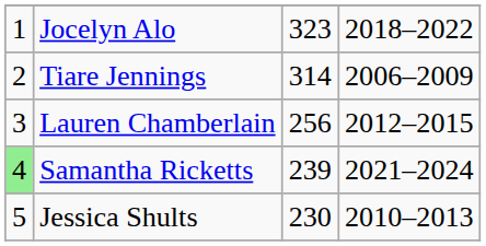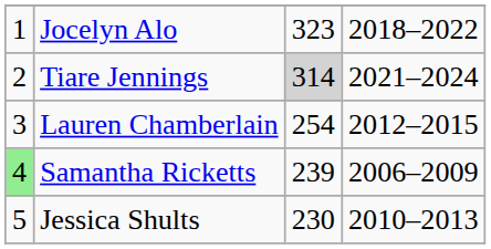Tiare Jennings | column 3: no background -> lightgrey background
Tiare Jennings | column 4: 2006–2009 -> 2021–2024
Lauren Chamberlain | column 3: 256 -> 254
Samantha Ricketts | column 4: 2021–2024 -> 2006–2009
